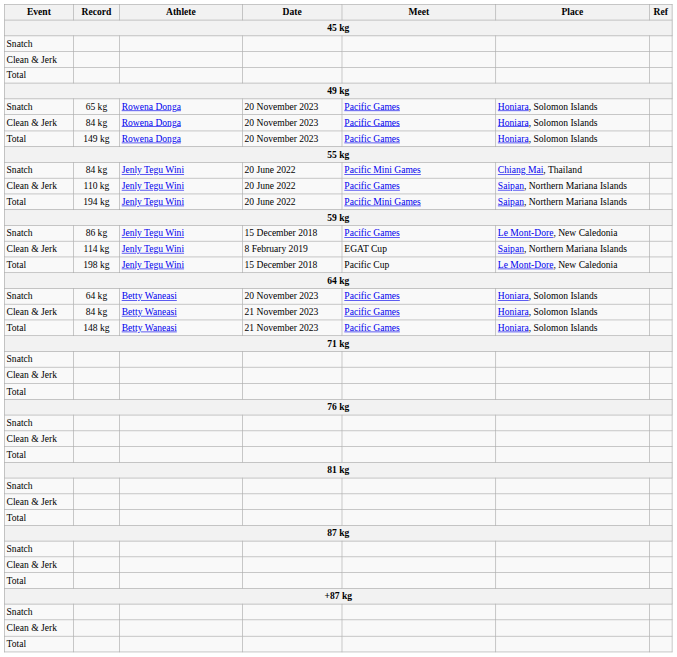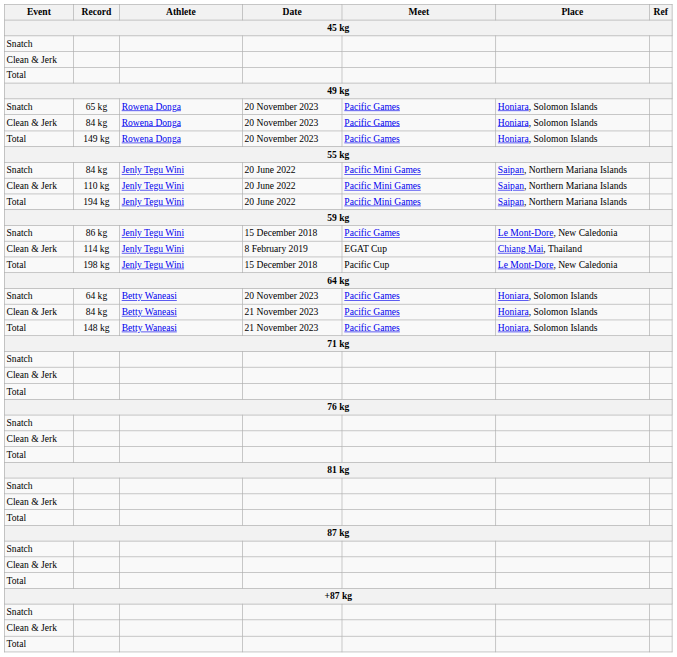Snatch / 84 kg | Place: Chiang Mai, Thailand -> Saipan, Northern Mariana Islands
110 kg | Meet: Pacific Games -> Pacific Mini Games
114 kg | Place: Saipan, Northern Mariana Islands -> Chiang Mai, Thailand
